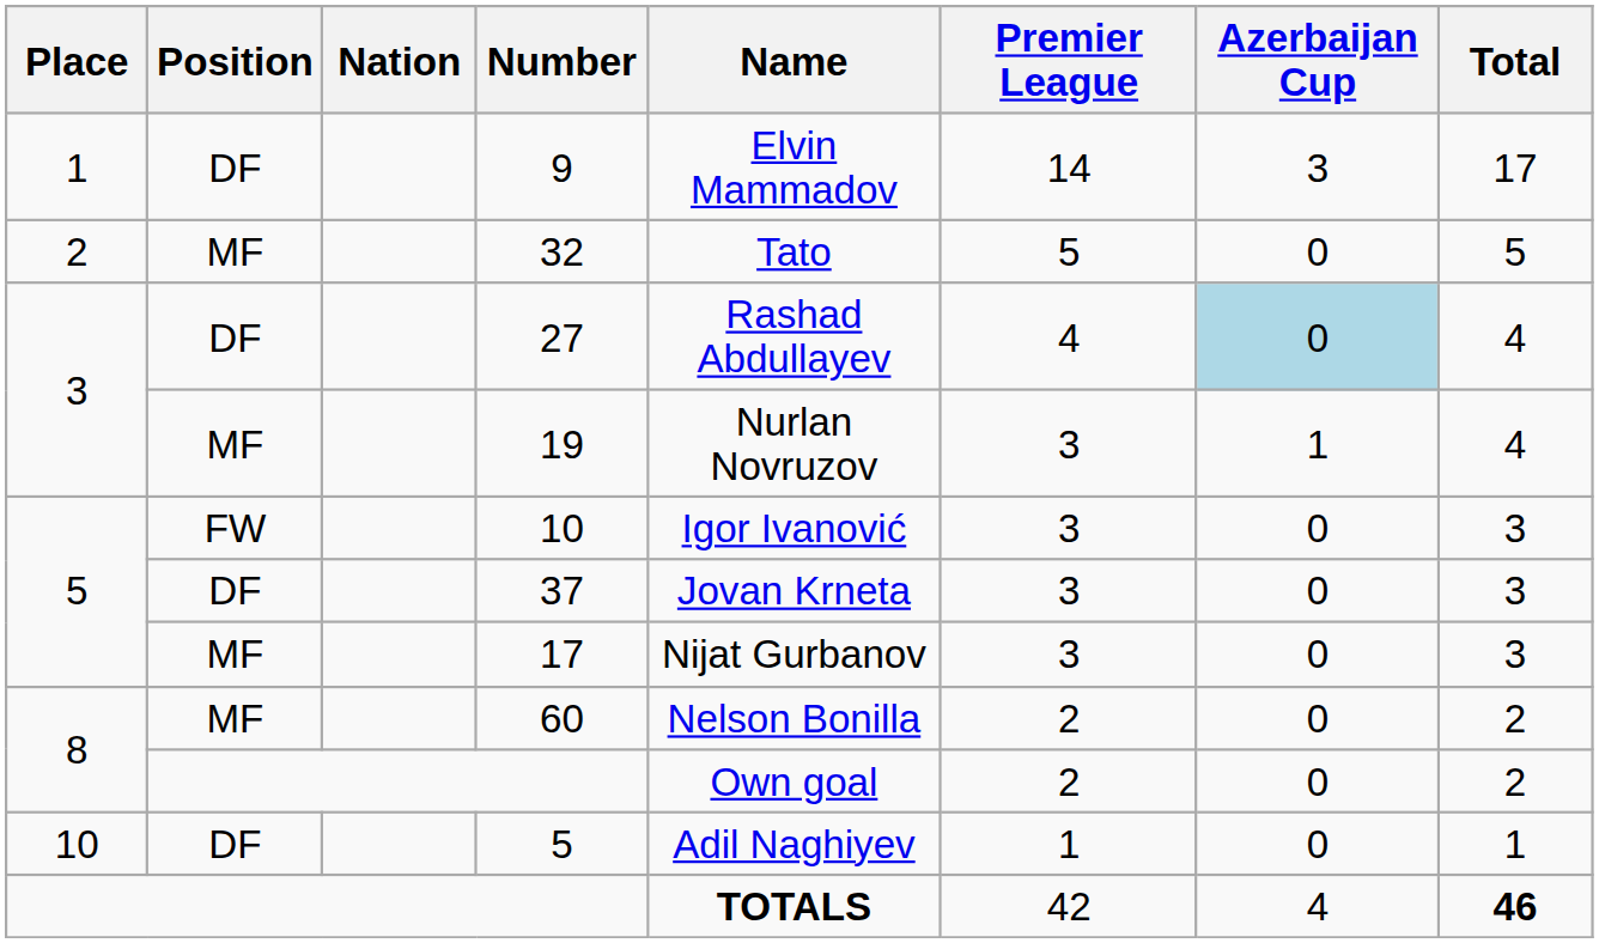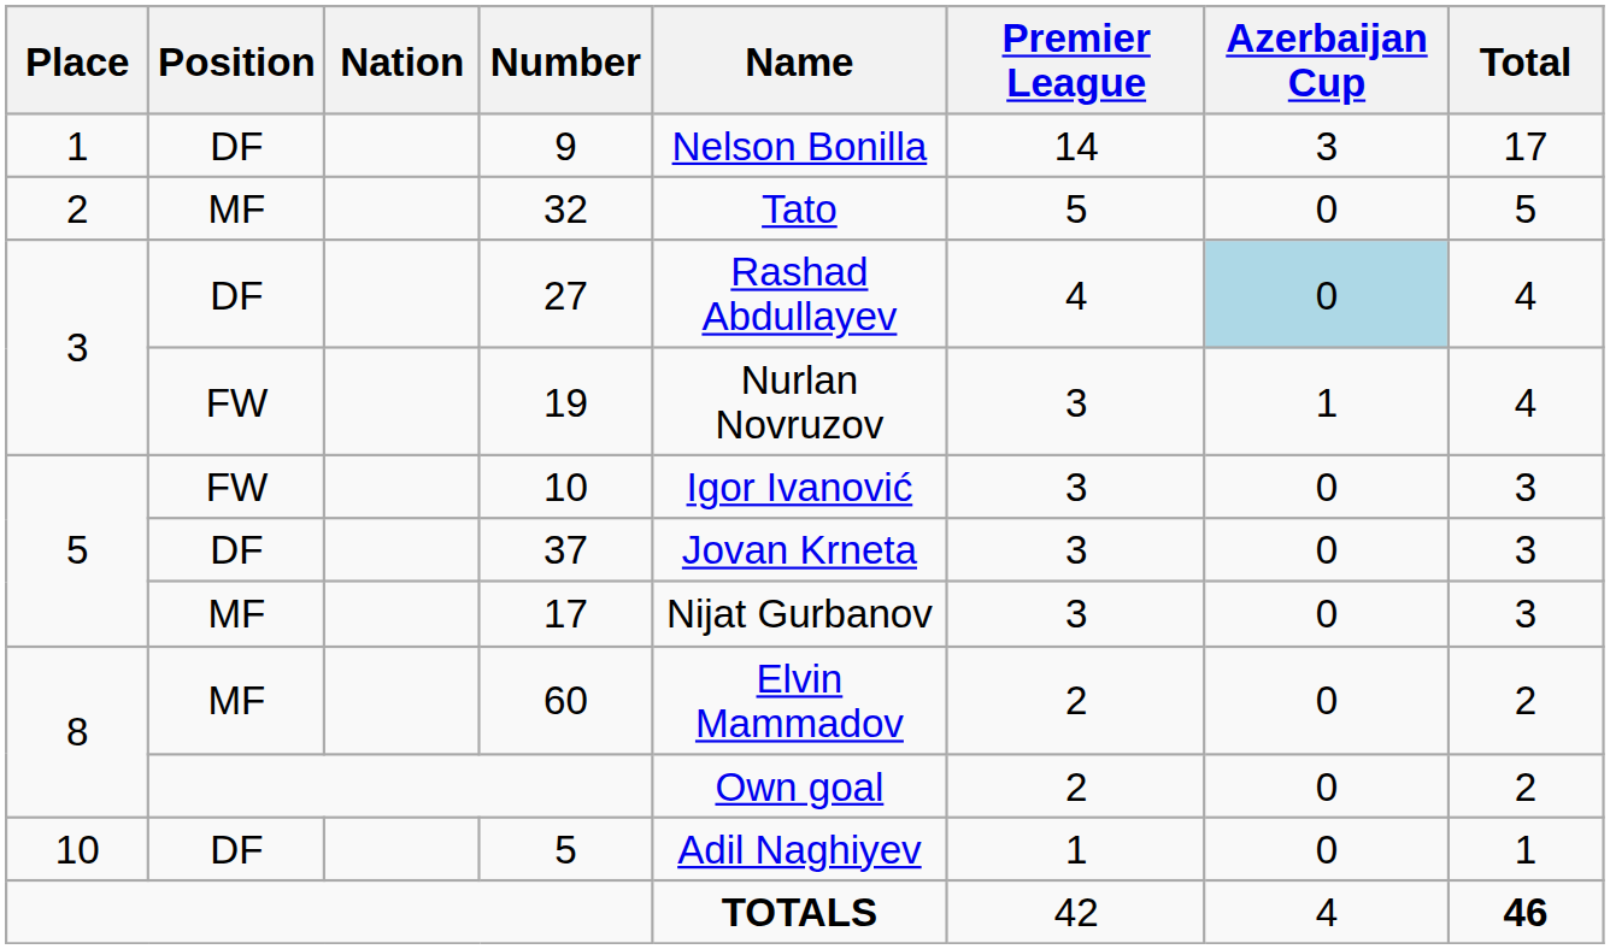9 | Name: Elvin Mammadov -> Nelson Bonilla
19 | Position: MF -> FW
60 | Name: Nelson Bonilla -> Elvin Mammadov
